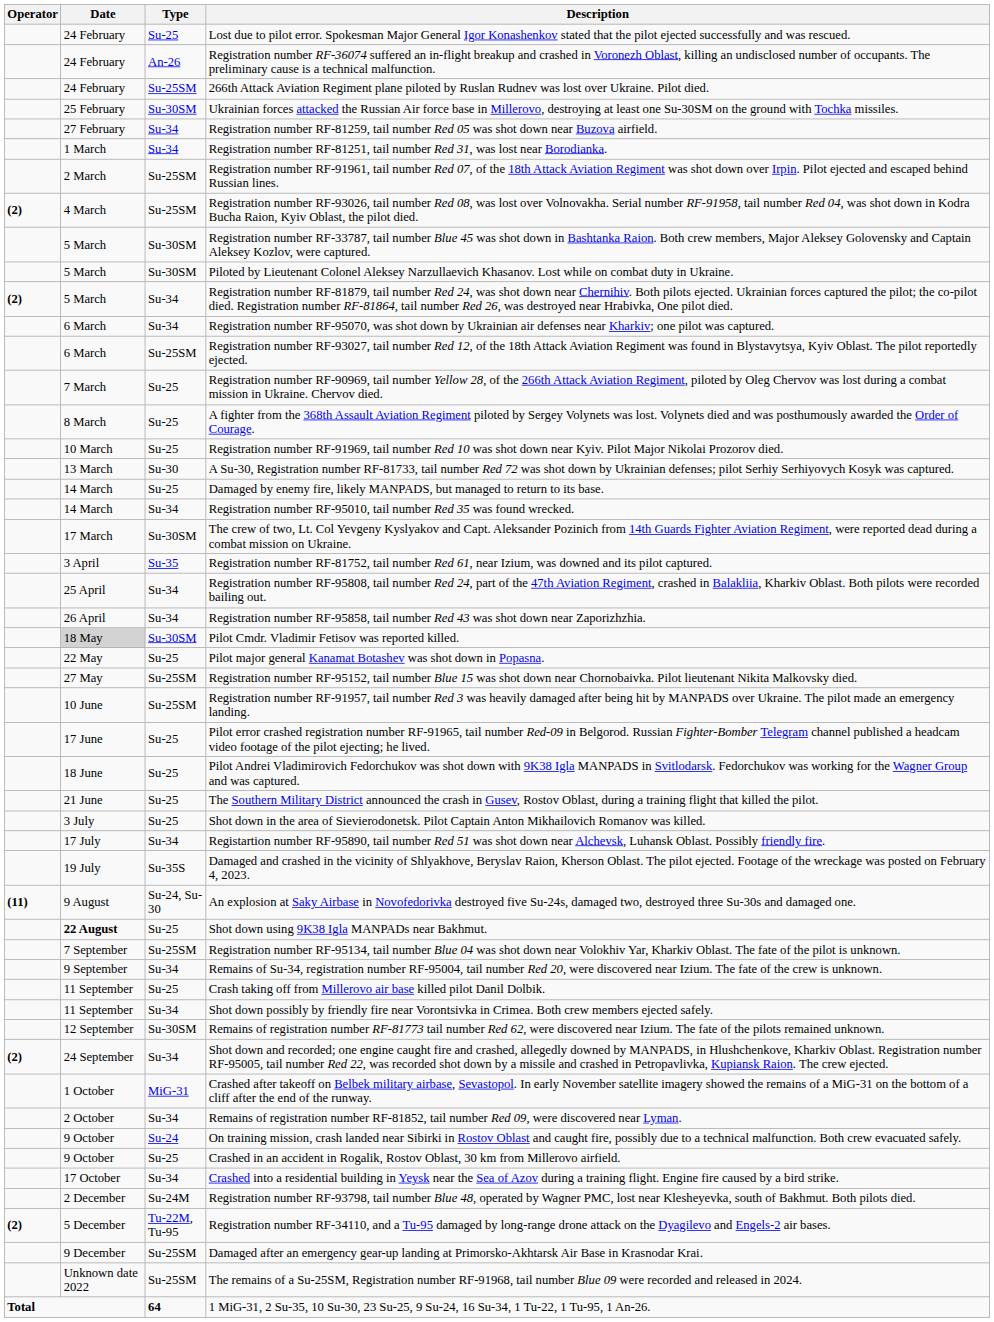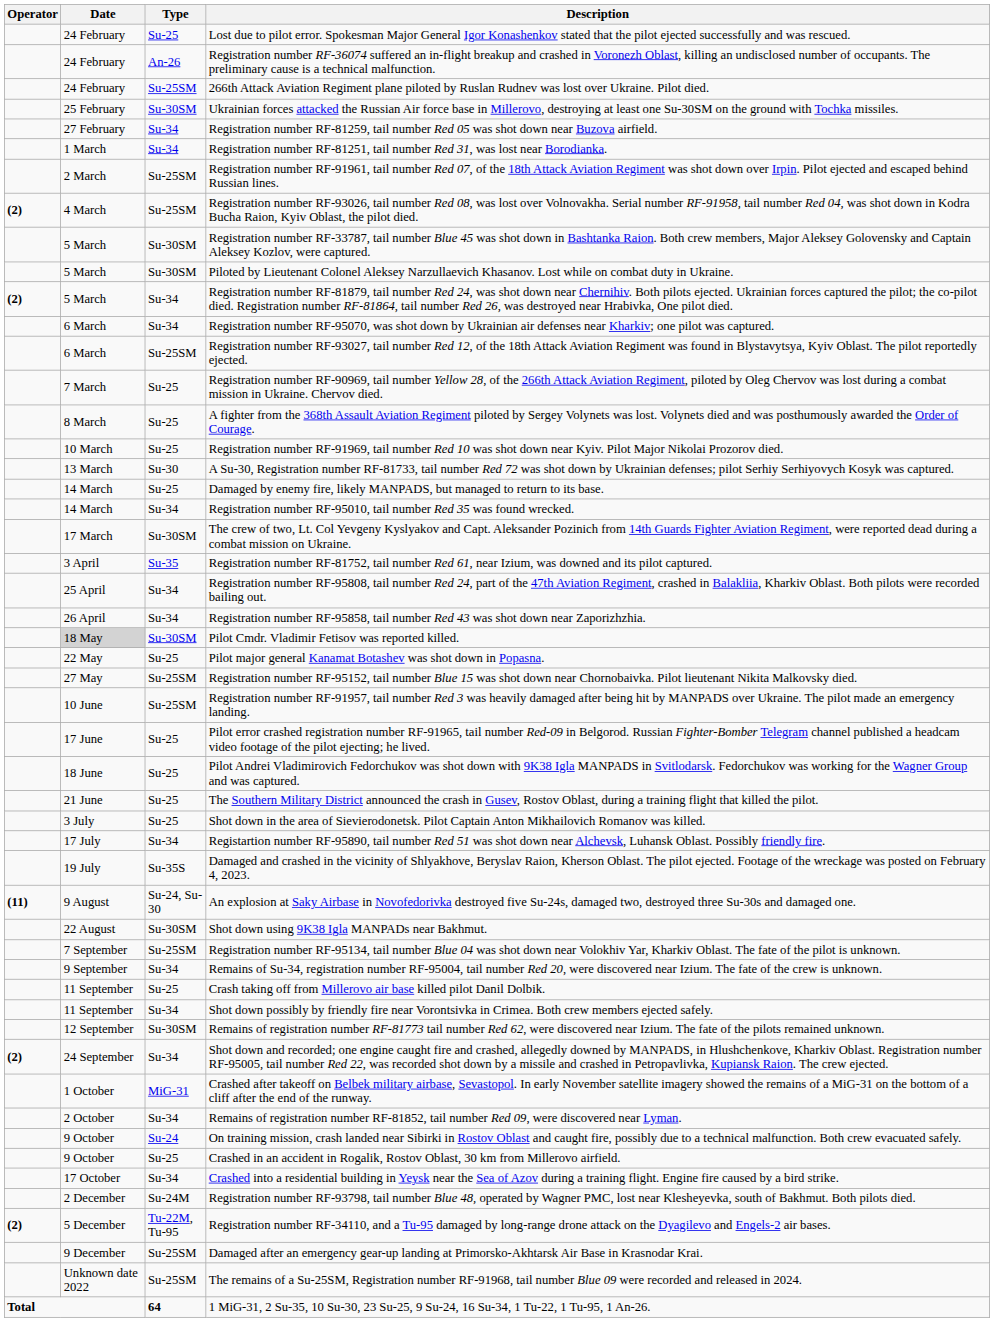Shot down using 9K38 Igla MANPADs near Bakhmut. | Date: bold -> normal
Shot down using 9K38 Igla MANPADs near Bakhmut. | Type: Su-25 -> Su-30SM
